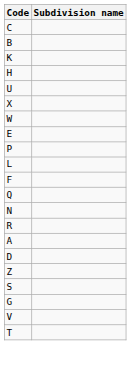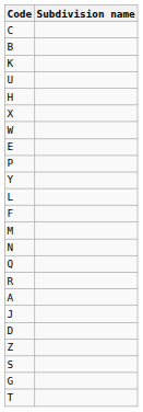rows swapped: H <-> U
+ row: Y
+ row: M
rows swapped: N <-> Q
+ row: J
- row: V
